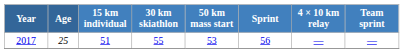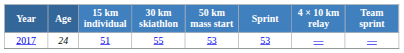2017 | Age: 25 -> 24
2017 | Sprint: 56 -> 53
